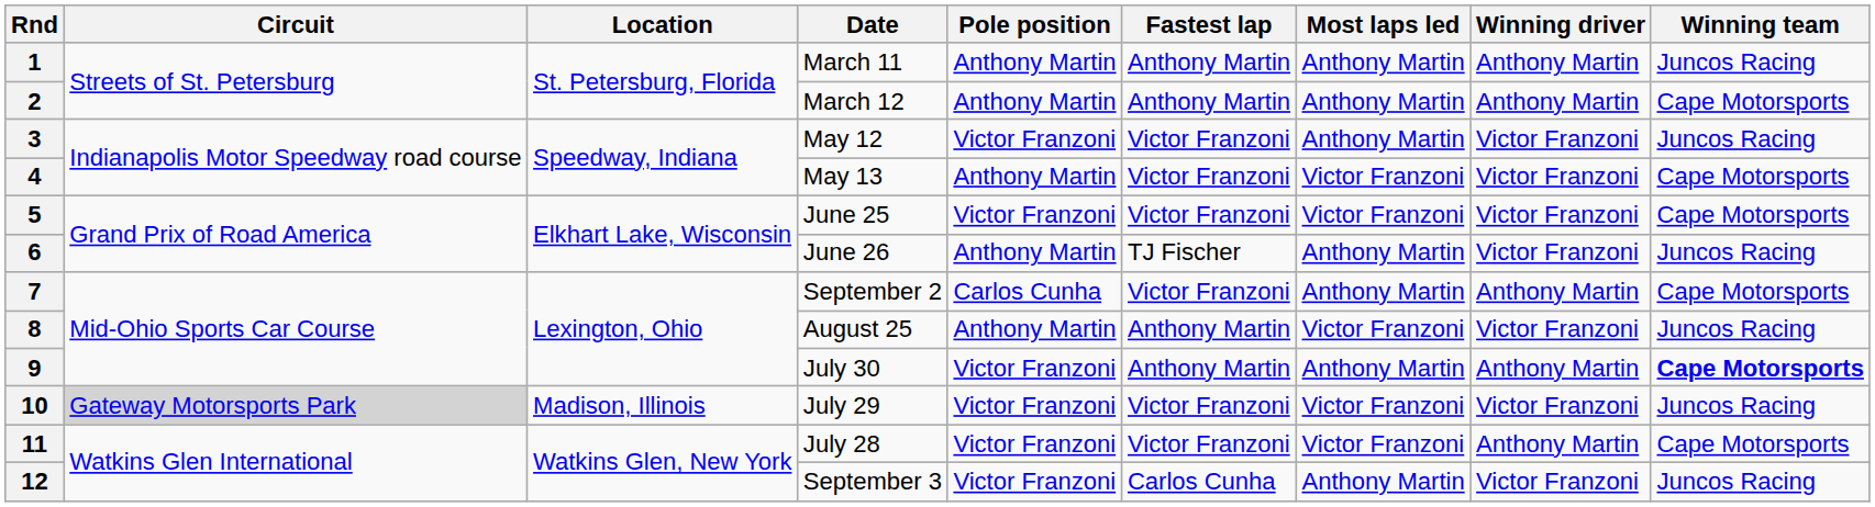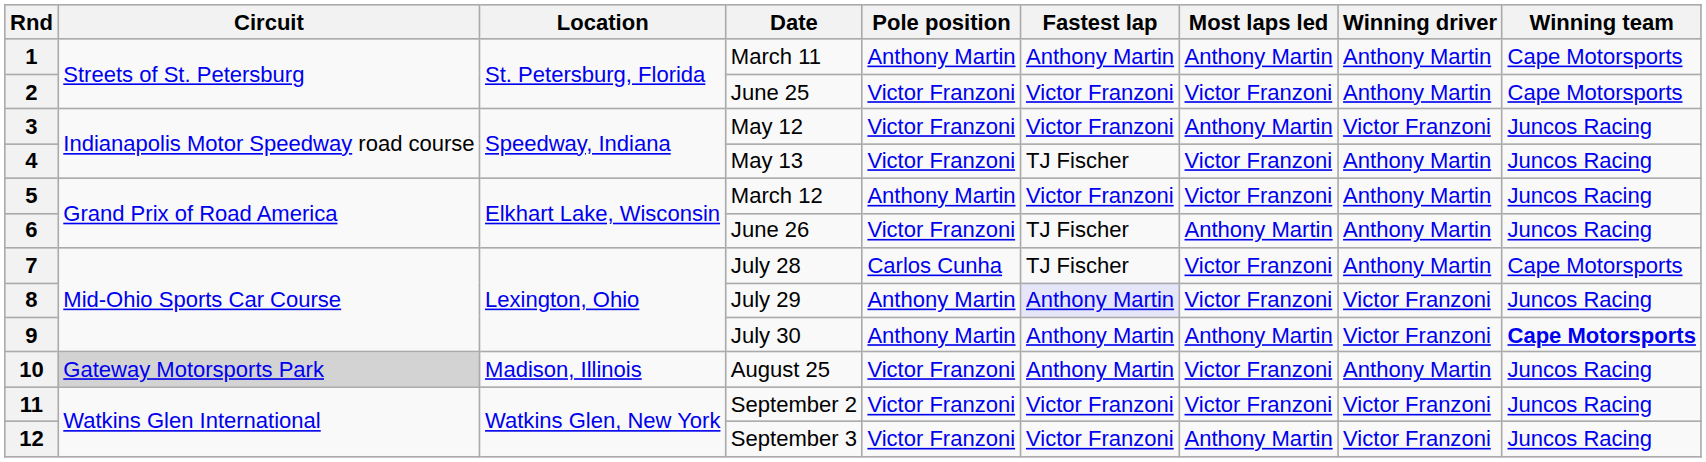1 | Winning team: Juncos Racing -> Cape Motorsports
2 | Date: March 12 -> June 25
2 | Pole position: Anthony Martin -> Victor Franzoni
2 | Fastest lap: Anthony Martin -> Victor Franzoni
2 | Most laps led: Anthony Martin -> Victor Franzoni
4 | Pole position: Anthony Martin -> Victor Franzoni
4 | Fastest lap: Victor Franzoni -> TJ Fischer
4 | Winning driver: Victor Franzoni -> Anthony Martin
4 | Winning team: Cape Motorsports -> Juncos Racing
5 | Date: June 25 -> March 12
5 | Pole position: Victor Franzoni -> Anthony Martin
5 | Winning driver: Victor Franzoni -> Anthony Martin
5 | Winning team: Cape Motorsports -> Juncos Racing
6 | Pole position: Anthony Martin -> Victor Franzoni
6 | Winning driver: Victor Franzoni -> Anthony Martin
7 | Date: September 2 -> July 28
7 | Fastest lap: Victor Franzoni -> TJ Fischer
7 | Most laps led: Anthony Martin -> Victor Franzoni
8 | Date: August 25 -> July 29
8 | Fastest lap: no background -> lavender background
9 | Pole position: Victor Franzoni -> Anthony Martin
9 | Winning driver: Anthony Martin -> Victor Franzoni
10 | Date: July 29 -> August 25
10 | Fastest lap: Victor Franzoni -> Anthony Martin
10 | Winning driver: Victor Franzoni -> Anthony Martin
11 | Date: July 28 -> September 2
11 | Winning driver: Anthony Martin -> Victor Franzoni
11 | Winning team: Cape Motorsports -> Juncos Racing
12 | Fastest lap: Carlos Cunha -> Victor Franzoni
